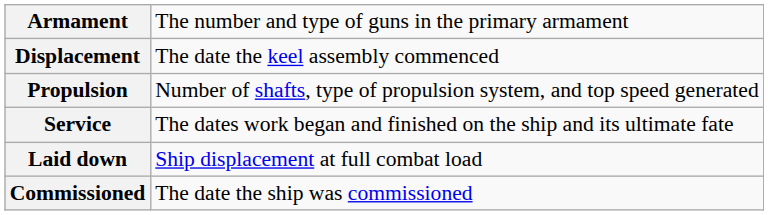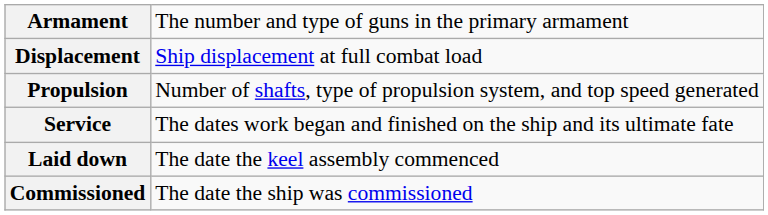Displacement | column 2: The date the keel assembly commenced -> Ship displacement at full combat load
Laid down | column 2: Ship displacement at full combat load -> The date the keel assembly commenced
